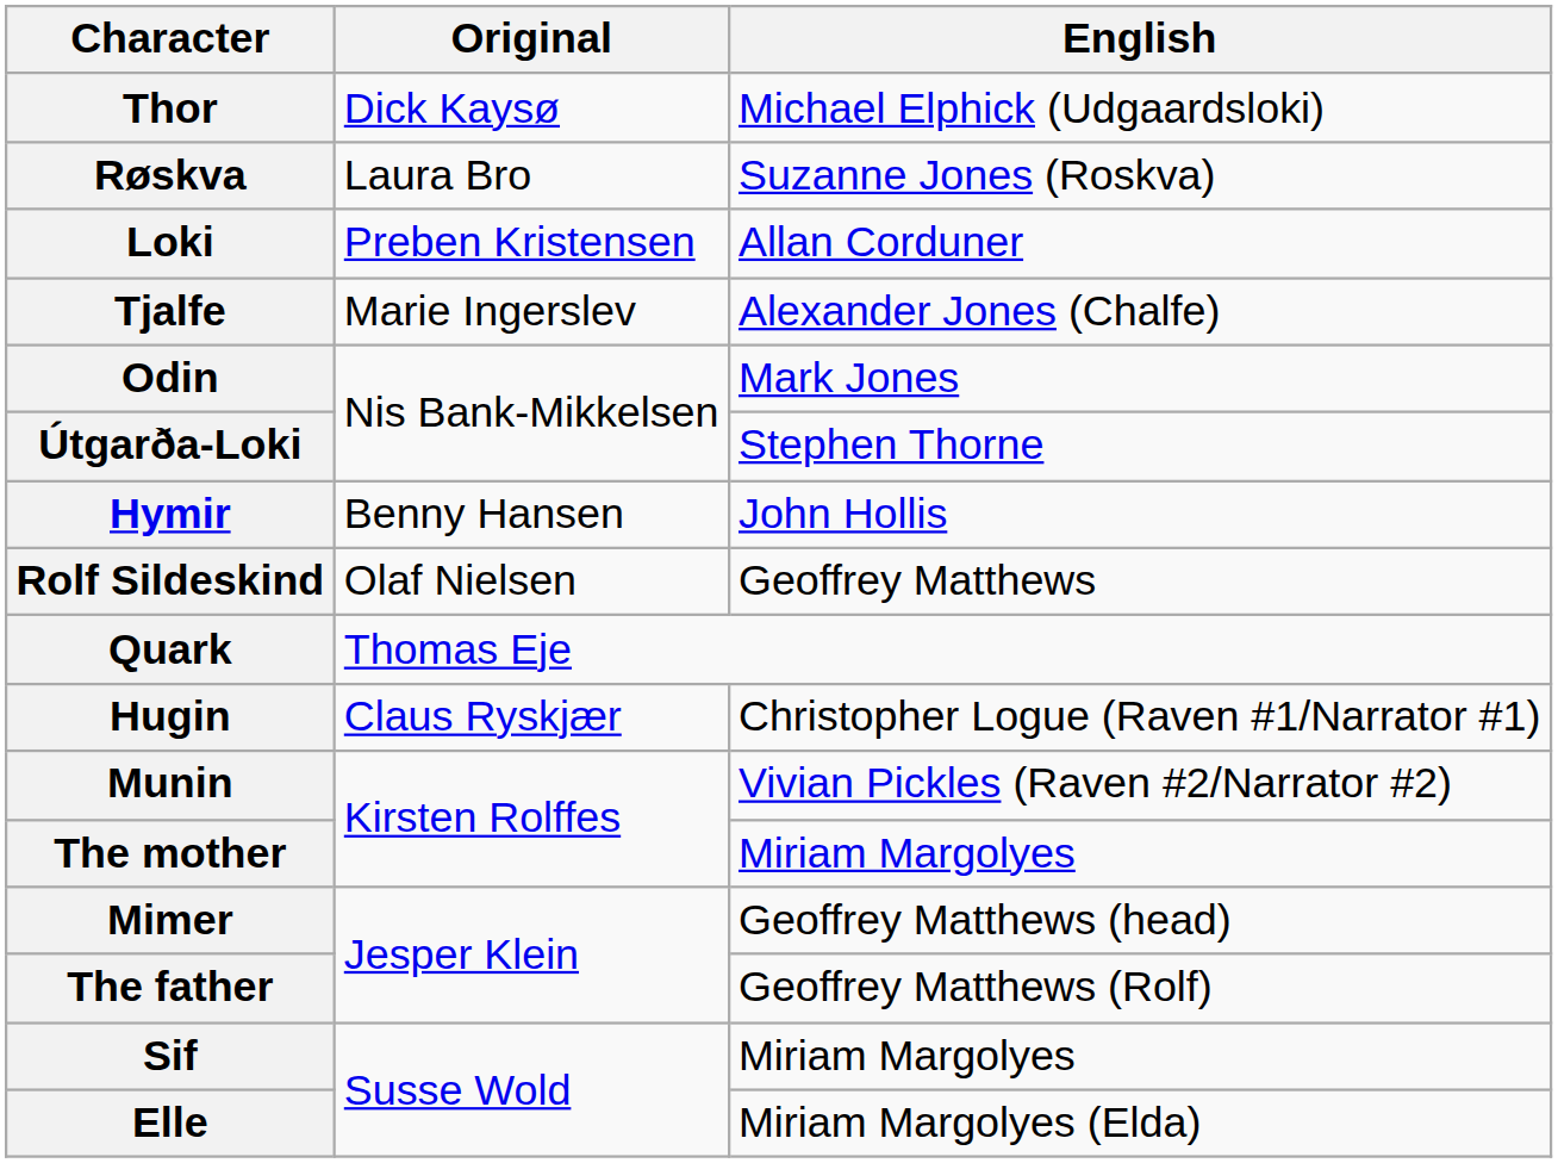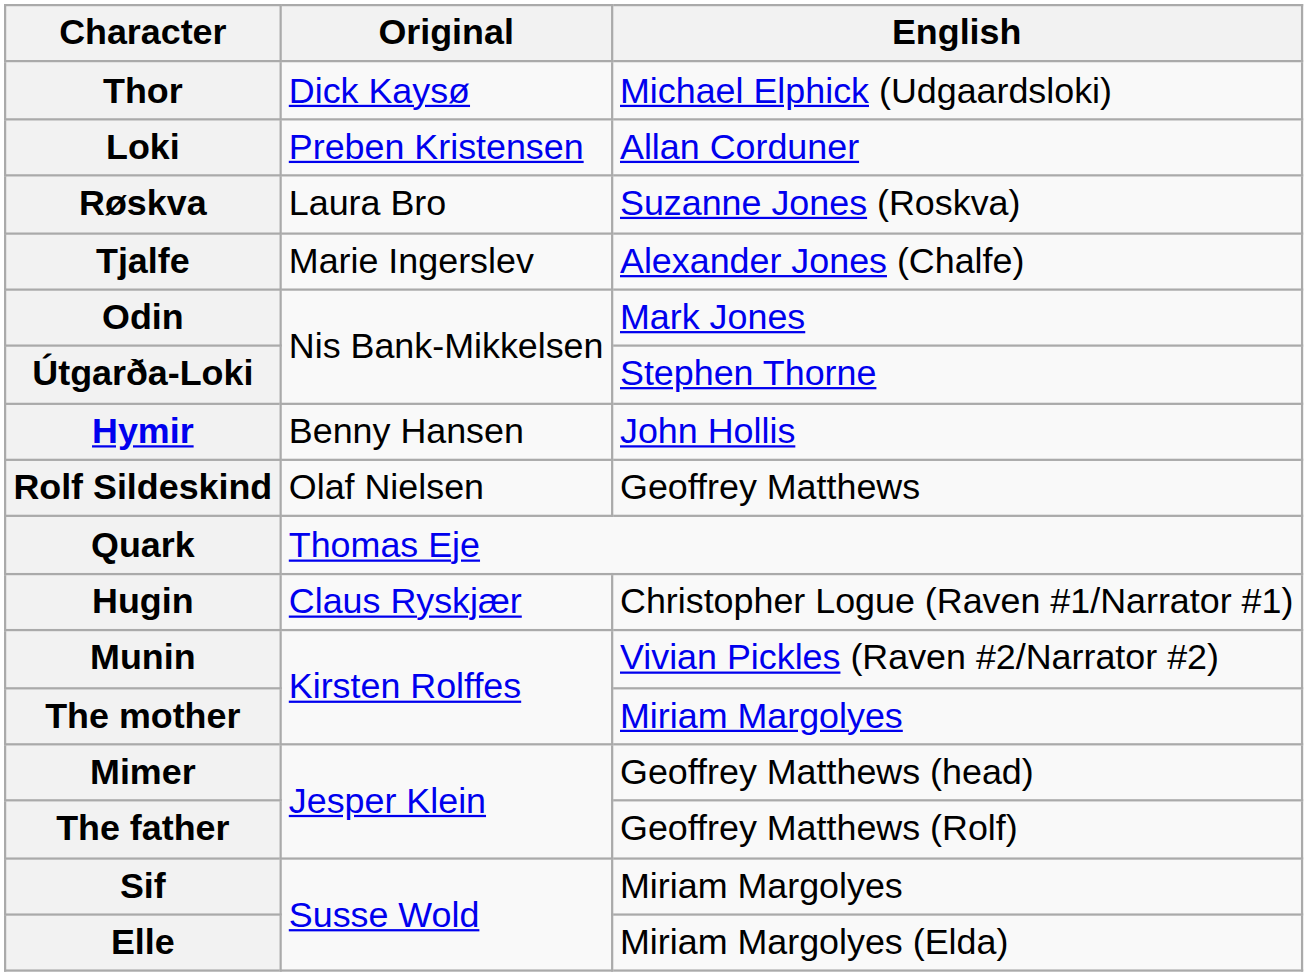rows swapped: Loki <-> Røskva
